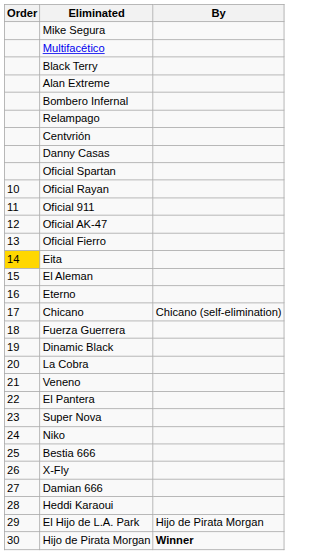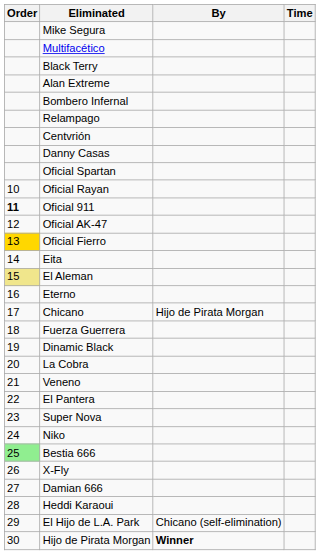+ column: Time
Oficial 911 | Order: normal -> bold
Oficial Fierro | Order: no background -> gold background
Eita | Order: gold background -> no background
El Aleman | Order: no background -> khaki background
Chicano | By: Chicano (self-elimination) -> Hijo de Pirata Morgan
Bestia 666 | Order: no background -> lightgreen background
El Hijo de L.A. Park | By: Hijo de Pirata Morgan -> Chicano (self-elimination)
